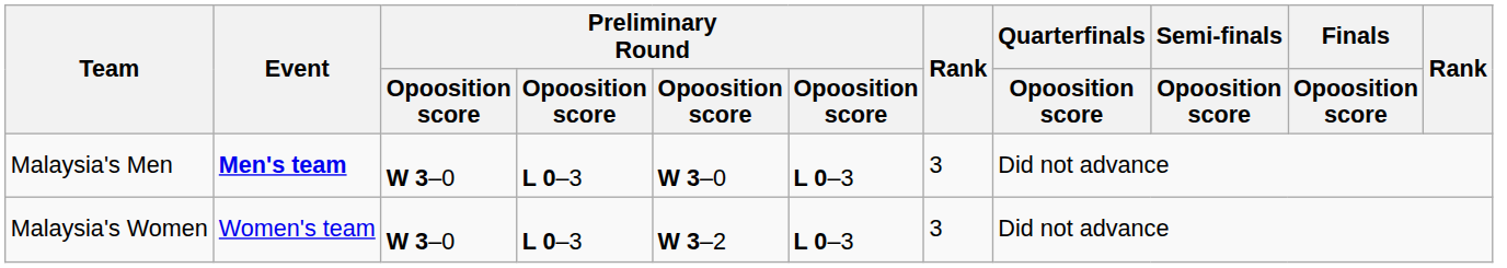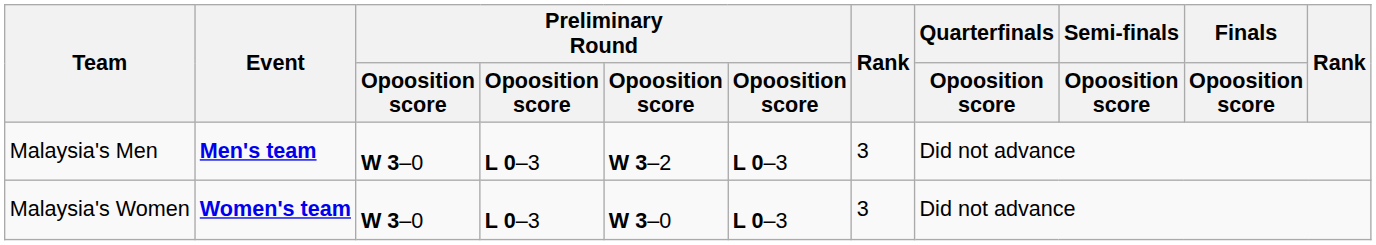Malaysia's Men | column 5: W 3–0 -> W 3–2
Malaysia's Women | Event: normal -> bold
Malaysia's Women | column 5: W 3–2 -> W 3–0
